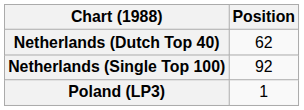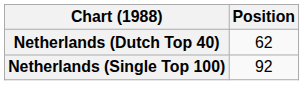- row: Poland (LP3) | 1
